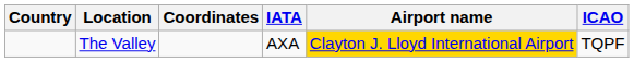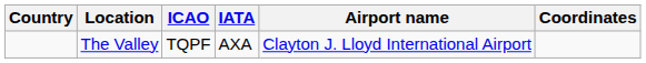columns swapped: ICAO <-> Coordinates
The Valley | Airport name: gold background -> no background
